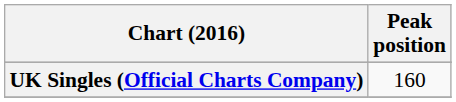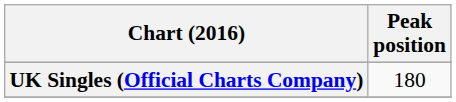UK Singles (Official Charts Company) | Peak position: 160 -> 180
